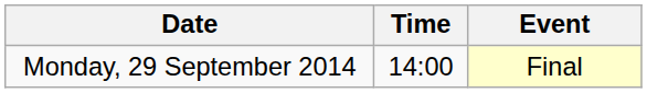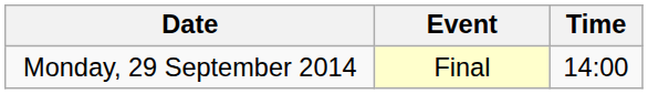columns swapped: Time <-> Event
